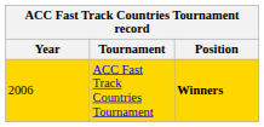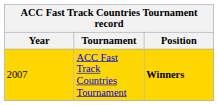ACC Fast Track Countries Tournament | Year: 2006 -> 2007
